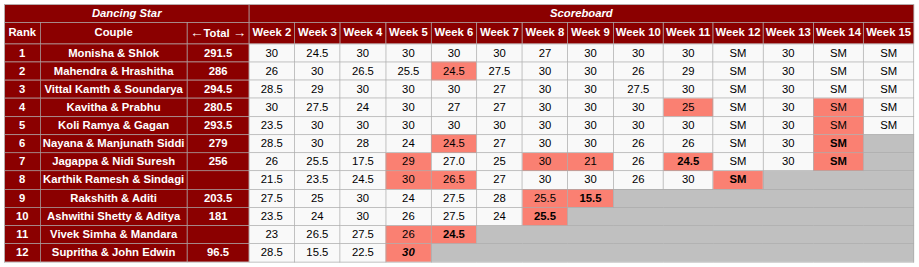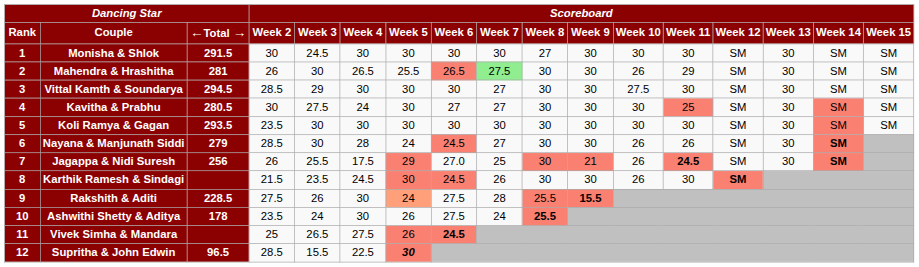Mahendra & Hrashitha | Dancing Star / ←Total →: 286 -> 281
Mahendra & Hrashitha | Scoreboard / Week 6: 24.5 -> 26.5
Mahendra & Hrashitha | Scoreboard / Week 7: no background -> lightgreen background
Karthik Ramesh & Sindagi | Scoreboard / Week 6: 26.5 -> 24.5
Karthik Ramesh & Sindagi | Scoreboard / Week 7: 27 -> 26
Rakshith & Aditi | Dancing Star / ←Total →: 203.5 -> 228.5
Rakshith & Aditi | Scoreboard / Week 3: 25 -> 26
Rakshith & Aditi | Scoreboard / Week 5: no background -> lightsalmon background
Ashwithi Shetty & Aditya | Dancing Star / ←Total →: 181 -> 178
Vivek Simha & Mandara | Scoreboard / Week 2: 23 -> 25
